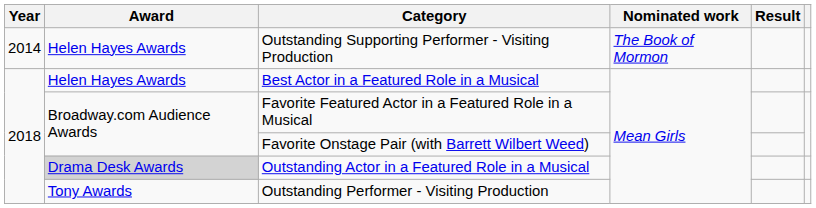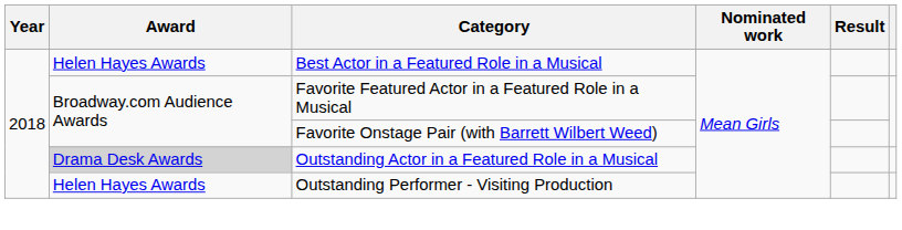- row: 2014 | Helen Hayes Awards | Outstanding Supporting Performer - Visiting Production | The Book of Mormon
Outstanding Performer - Visiting Production | Award: Tony Awards -> Helen Hayes Awards
